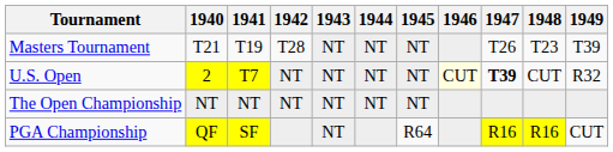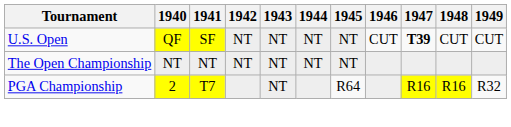- row: Masters Tournament | T21 | T19 | T28 | NT | NT | NT | T26 | T23 | T39
U.S. Open | 1940: 2 -> QF
U.S. Open | 1941: T7 -> SF
U.S. Open | 1946: lightyellow background -> no background
U.S. Open | 1949: R32 -> CUT
PGA Championship | 1940: QF -> 2
PGA Championship | 1941: SF -> T7
PGA Championship | 1949: CUT -> R32
